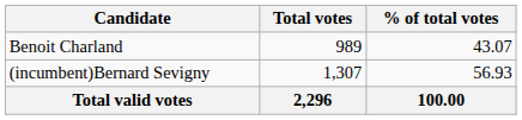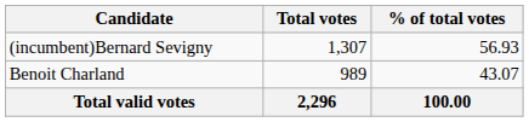rows swapped: (incumbent)Bernard Sevigny <-> Benoit Charland
